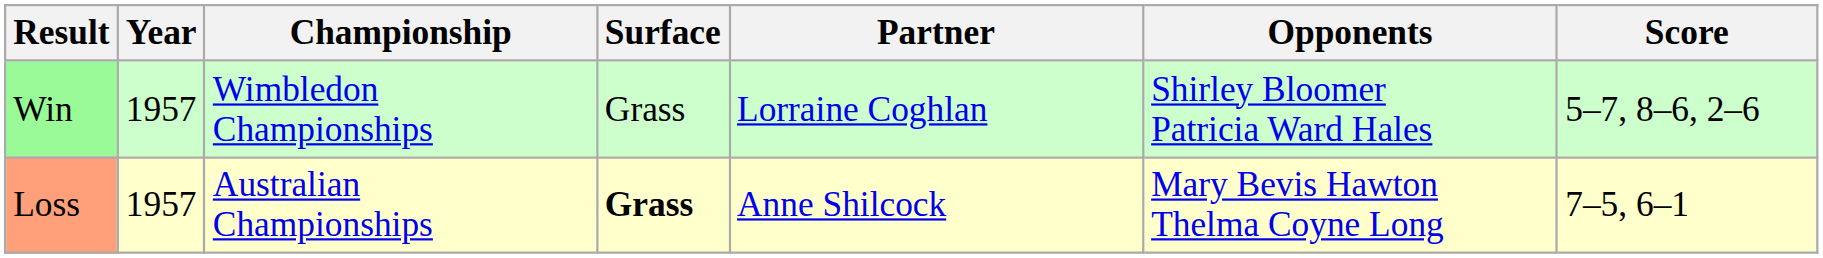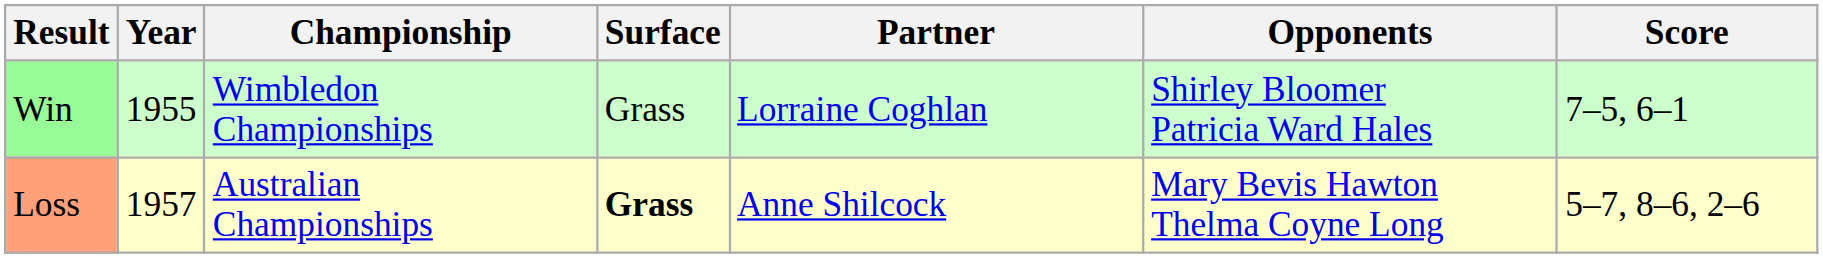Win | Year: 1957 -> 1955
Win | Score: 5–7, 8–6, 2–6 -> 7–5, 6–1
Loss | Score: 7–5, 6–1 -> 5–7, 8–6, 2–6
